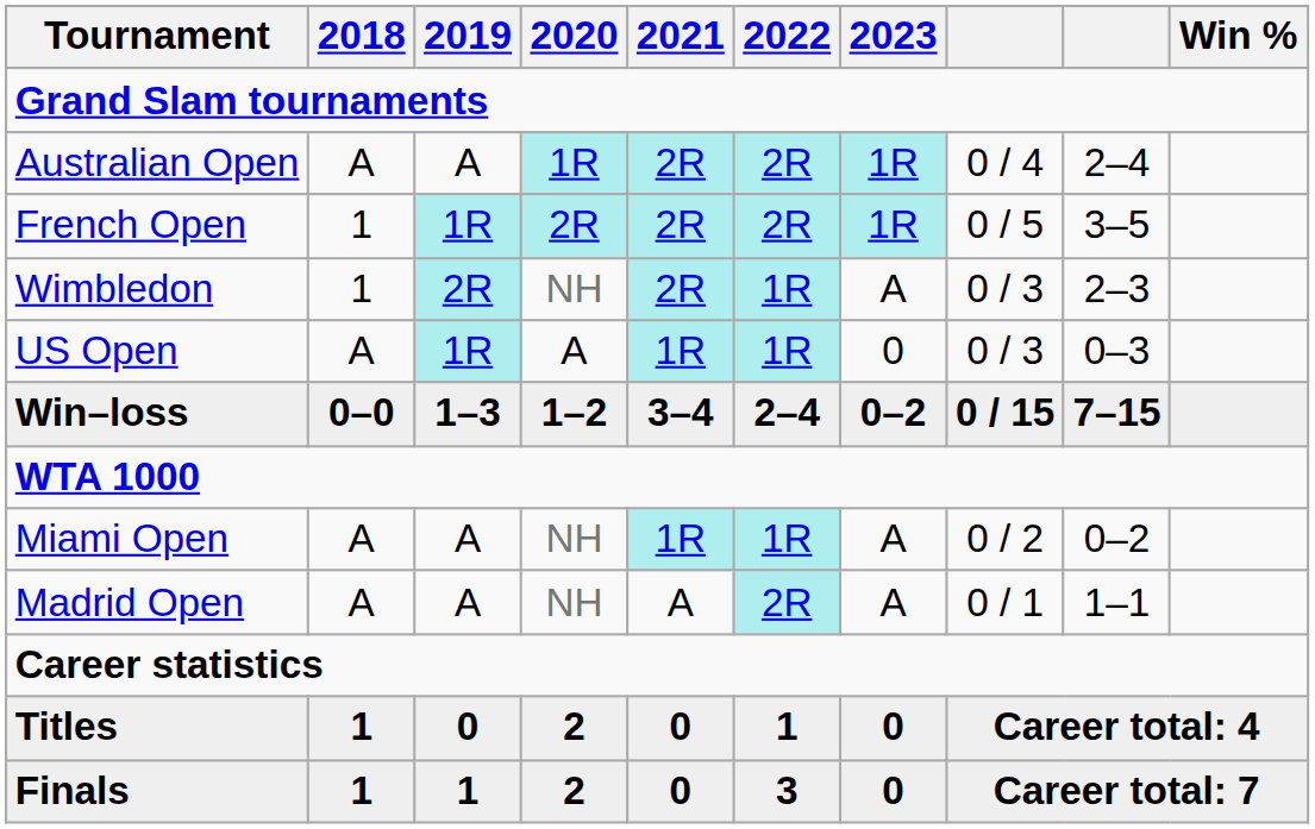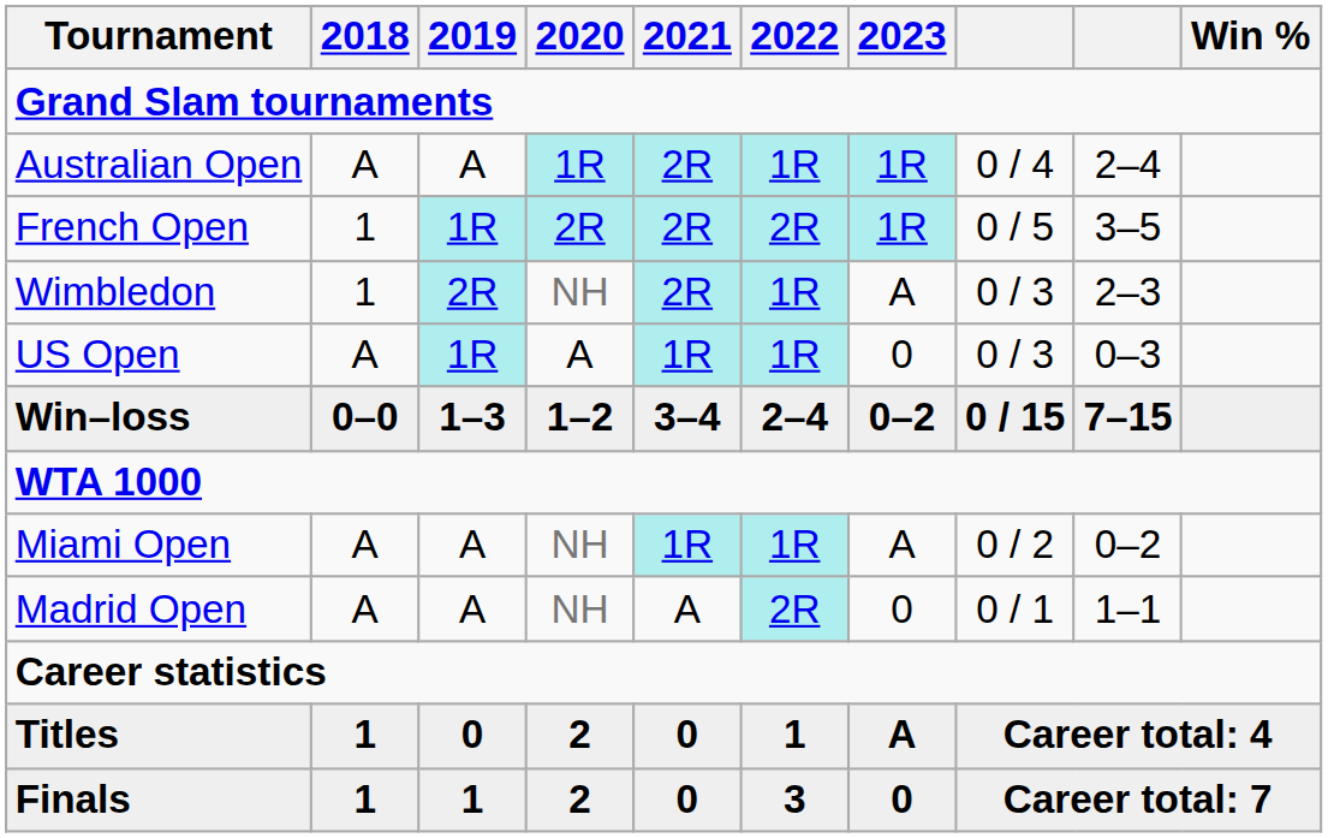Australian Open | 2022: 2R -> 1R
Madrid Open | 2023: A -> 0
Titles | 2023: 0 -> A
